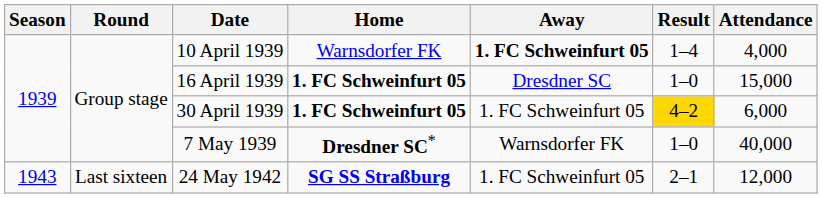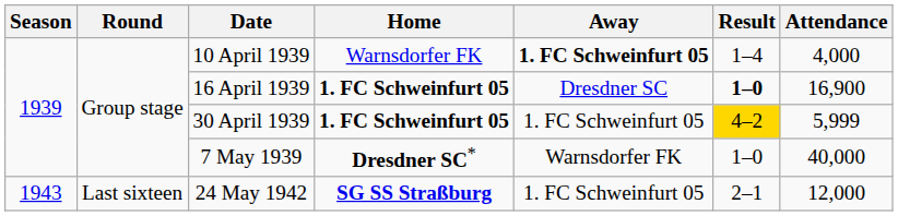16 April 1939 | Result: normal -> bold
16 April 1939 | Attendance: 15,000 -> 16,900
30 April 1939 | Attendance: 6,000 -> 5,999
